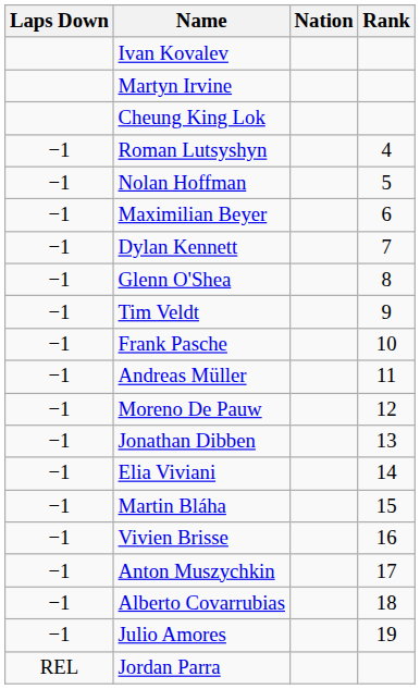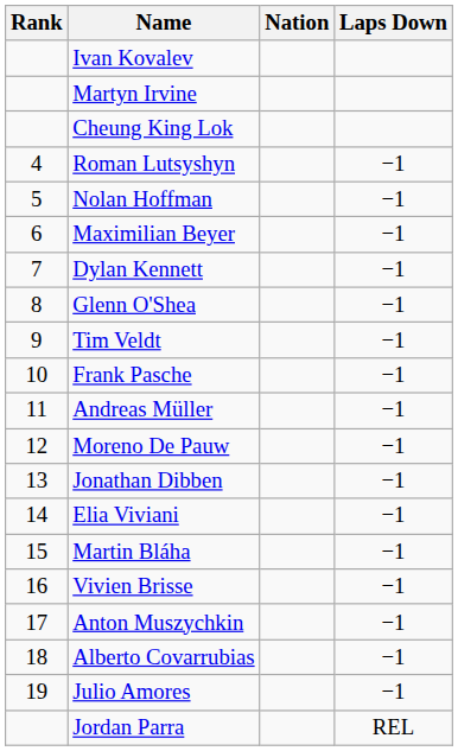columns swapped: Rank <-> Laps Down
